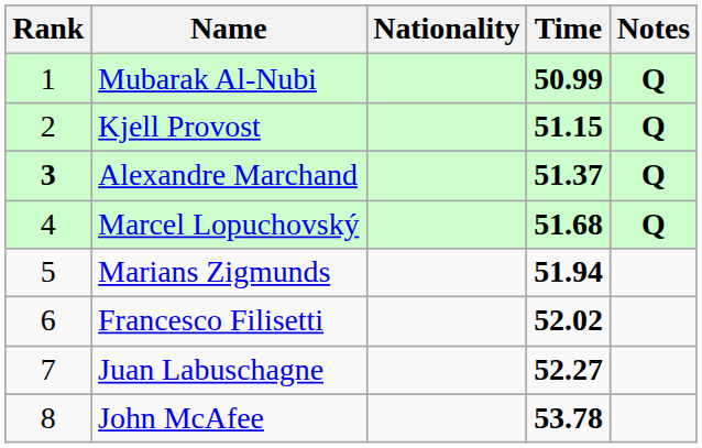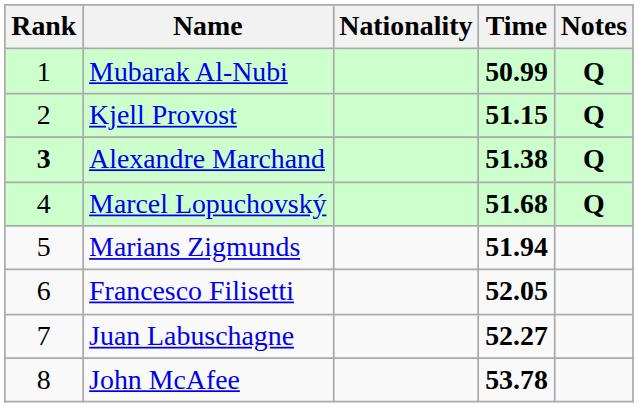Alexandre Marchand | Time: 51.37 -> 51.38
Francesco Filisetti | Time: 52.02 -> 52.05
